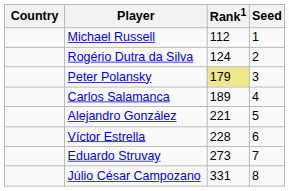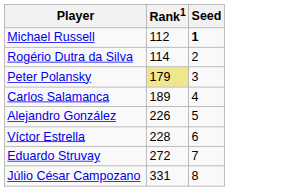- column: Country
Michael Russell | Seed: normal -> bold
Rogério Dutra da Silva | Rank1: 124 -> 114
Alejandro González | Rank1: 221 -> 226
Eduardo Struvay | Rank1: 273 -> 272
